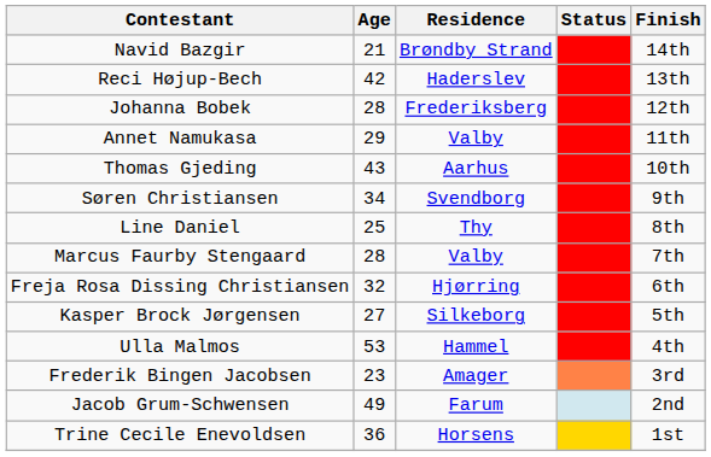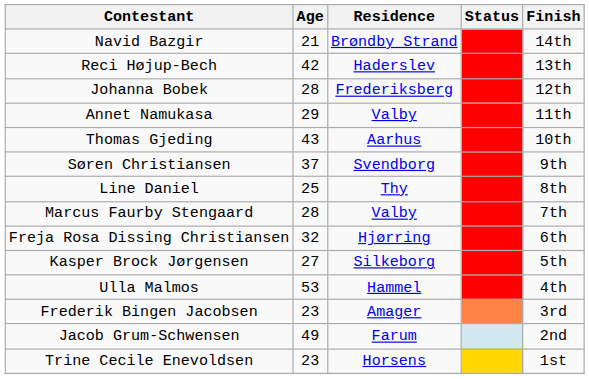Søren Christiansen | Age: 34 -> 37
Trine Cecile Enevoldsen | Age: 36 -> 23
